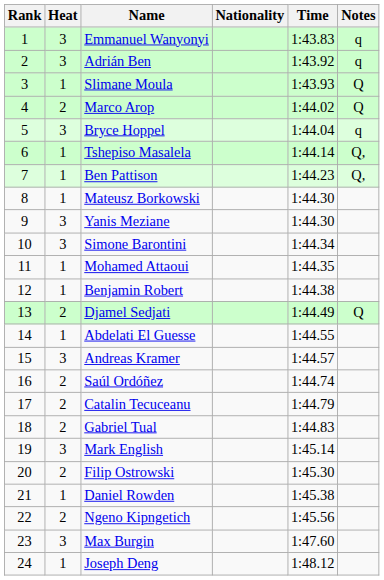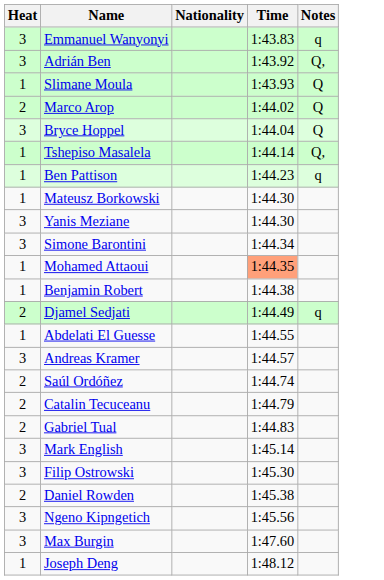- column: Rank | 1 | 2 | 3 | 4 | 5 | 6 | 7 | 8 | 9 | 10 | 11 | 12 | 13 | 14 | 15 | 16 | 17 | 18 | 19 | 20 | 21 | 22 | 23 | 24
Adrián Ben | Notes: q -> Q,
Bryce Hoppel | Notes: q -> Q
Ben Pattison | Notes: Q, -> q
Mohamed Attaoui | Time: no background -> lightsalmon background
Djamel Sedjati | Notes: Q -> q
Filip Ostrowski | Heat: 2 -> 3
Daniel Rowden | Heat: 1 -> 2
Ngeno Kipngetich | Heat: 2 -> 3
